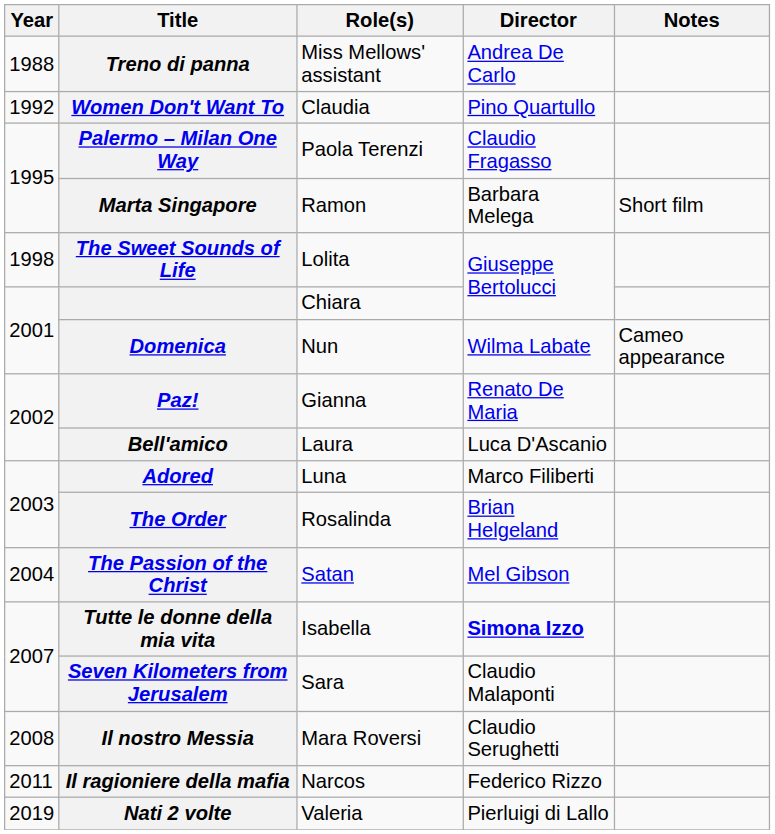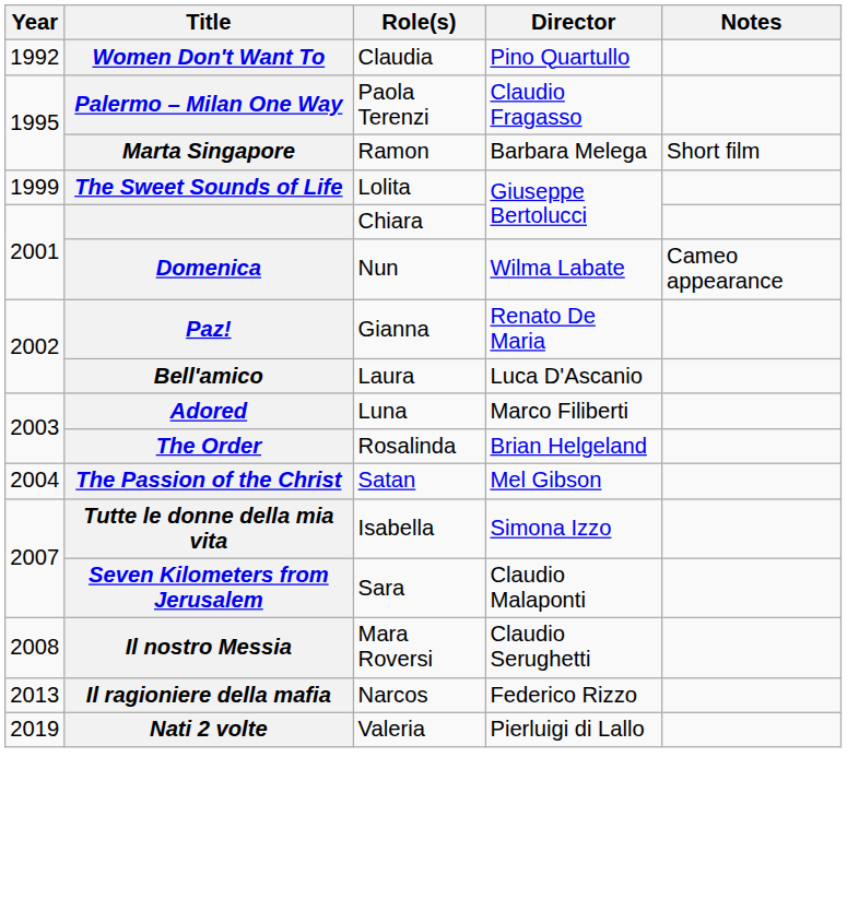- row: 1988 | Treno di panna | Miss Mellows' assistant | Andrea De Carlo
The Sweet Sounds of Life | Year: 1998 -> 1999
Tutte le donne della mia vita | Director: bold -> normal
Il ragioniere della mafia | Year: 2011 -> 2013
